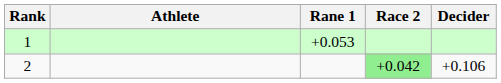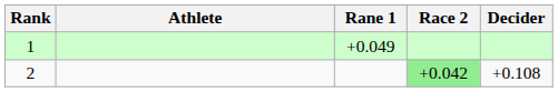1 | Rane 1: +0.053 -> +0.049
2 | Decider: +0.106 -> +0.108
